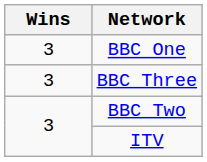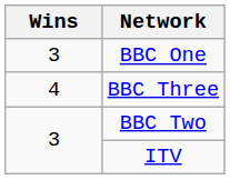BBC Three | Wins: 3 -> 4
